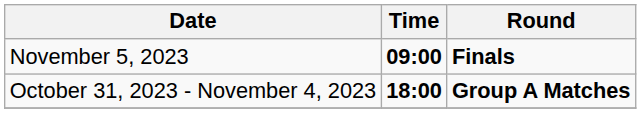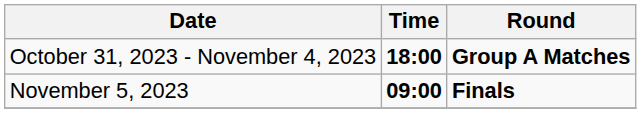rows swapped: October 31, 2023 - November 4, 2023 <-> November 5, 2023
